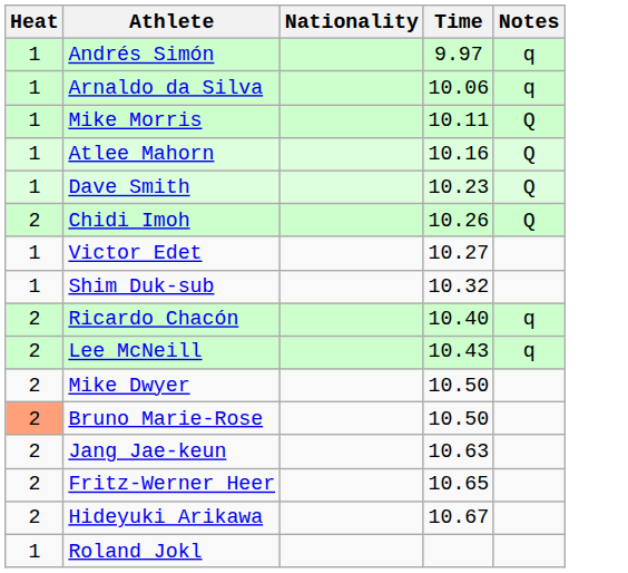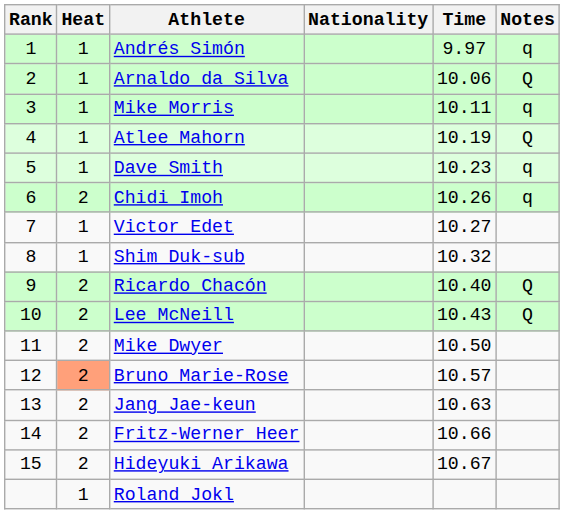+ column: Rank | 1 | 2 | 3 | 4 | 5 | 6 | 7 | 8 | 9 | 10 | 11 | 12 | 13 | 14 | 15
Arnaldo da Silva | Notes: q -> Q
Mike Morris | Notes: Q -> q
Atlee Mahorn | Time: 10.16 -> 10.19
Dave Smith | Notes: Q -> q
Chidi Imoh | Notes: Q -> q
Ricardo Chacón | Notes: q -> Q
Lee McNeill | Notes: q -> Q
Bruno Marie-Rose | Time: 10.50 -> 10.57
Fritz-Werner Heer | Time: 10.65 -> 10.66
